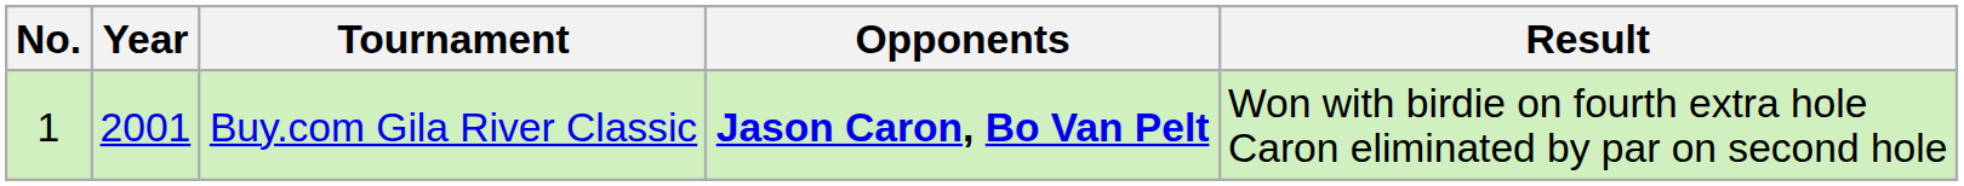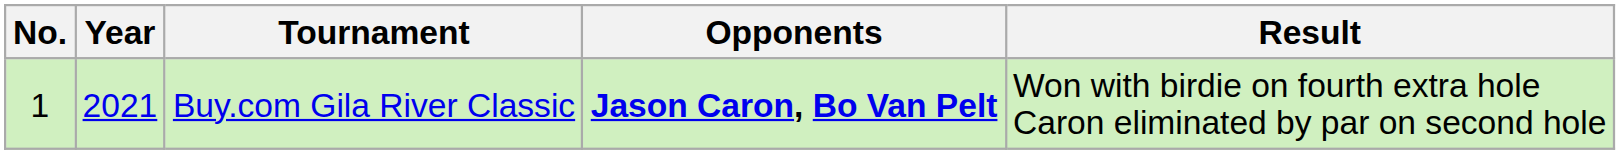Buy.com Gila River Classic | Year: 2001 -> 2021
